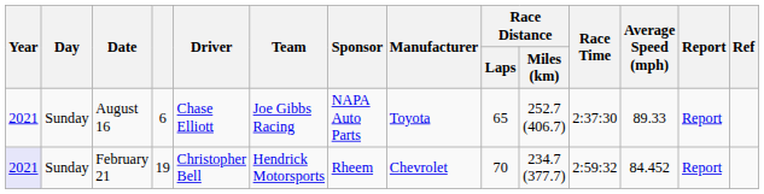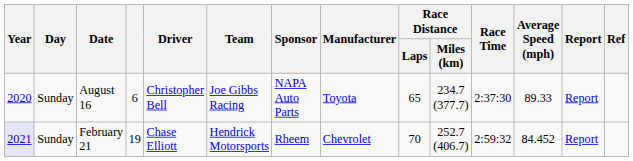August 16 | Year: 2021 -> 2020
August 16 | Driver: Chase Elliott -> Christopher Bell
August 16 | Race Distance / Miles (km): 252.7 (406.7) -> 234.7 (377.7)
February 21 | Driver: Christopher Bell -> Chase Elliott
February 21 | Race Distance / Miles (km): 234.7 (377.7) -> 252.7 (406.7)
